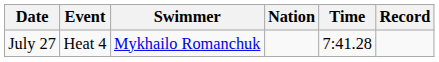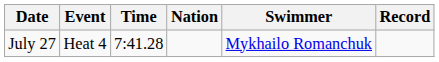columns swapped: Swimmer <-> Time
